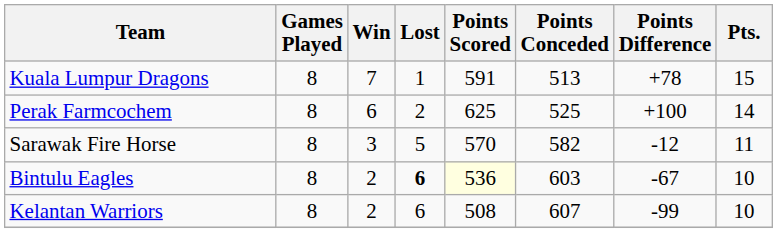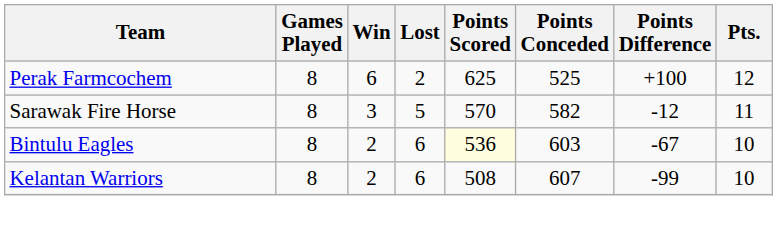- row: Kuala Lumpur Dragons | 8 | 7 | 1 | 591 | 513 | +78 | 15
Perak Farmcochem | Pts.: 14 -> 12
Bintulu Eagles | Lost: bold -> normal
